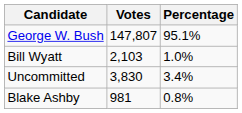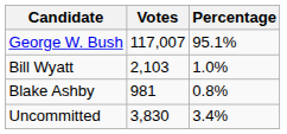George W. Bush | Votes: 147,807 -> 117,007
rows swapped: Blake Ashby <-> Uncommitted
